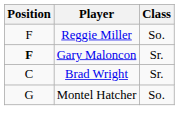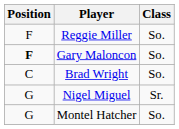Gary Maloncon | Class: Sr. -> So.
Brad Wright | Class: Sr. -> So.
+ row: G | Nigel Miguel | Sr.
